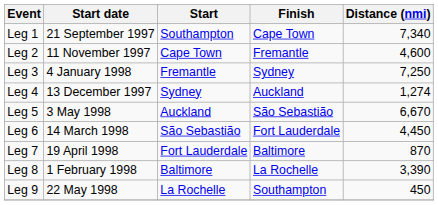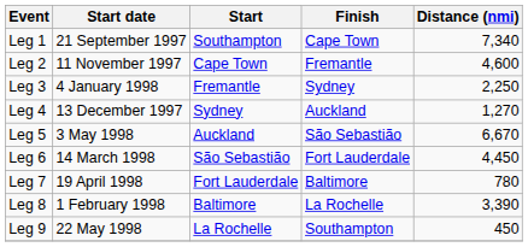Leg 3 | Distance (nmi): 7,250 -> 2,250
Leg 4 | Distance (nmi): 1,274 -> 1,270
Leg 7 | Distance (nmi): 870 -> 780
